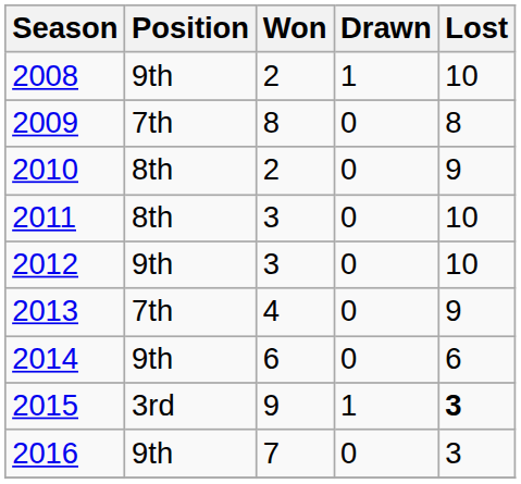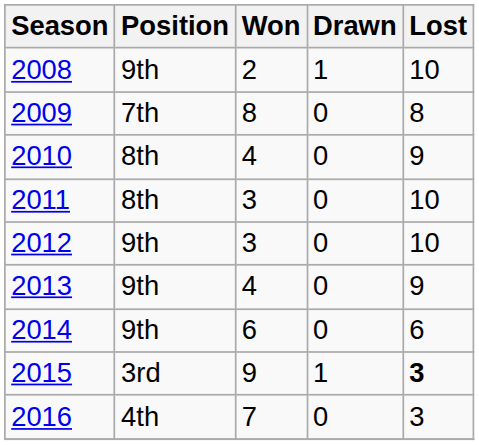2010 | Won: 2 -> 4
2013 | Position: 7th -> 9th
2016 | Position: 9th -> 4th
